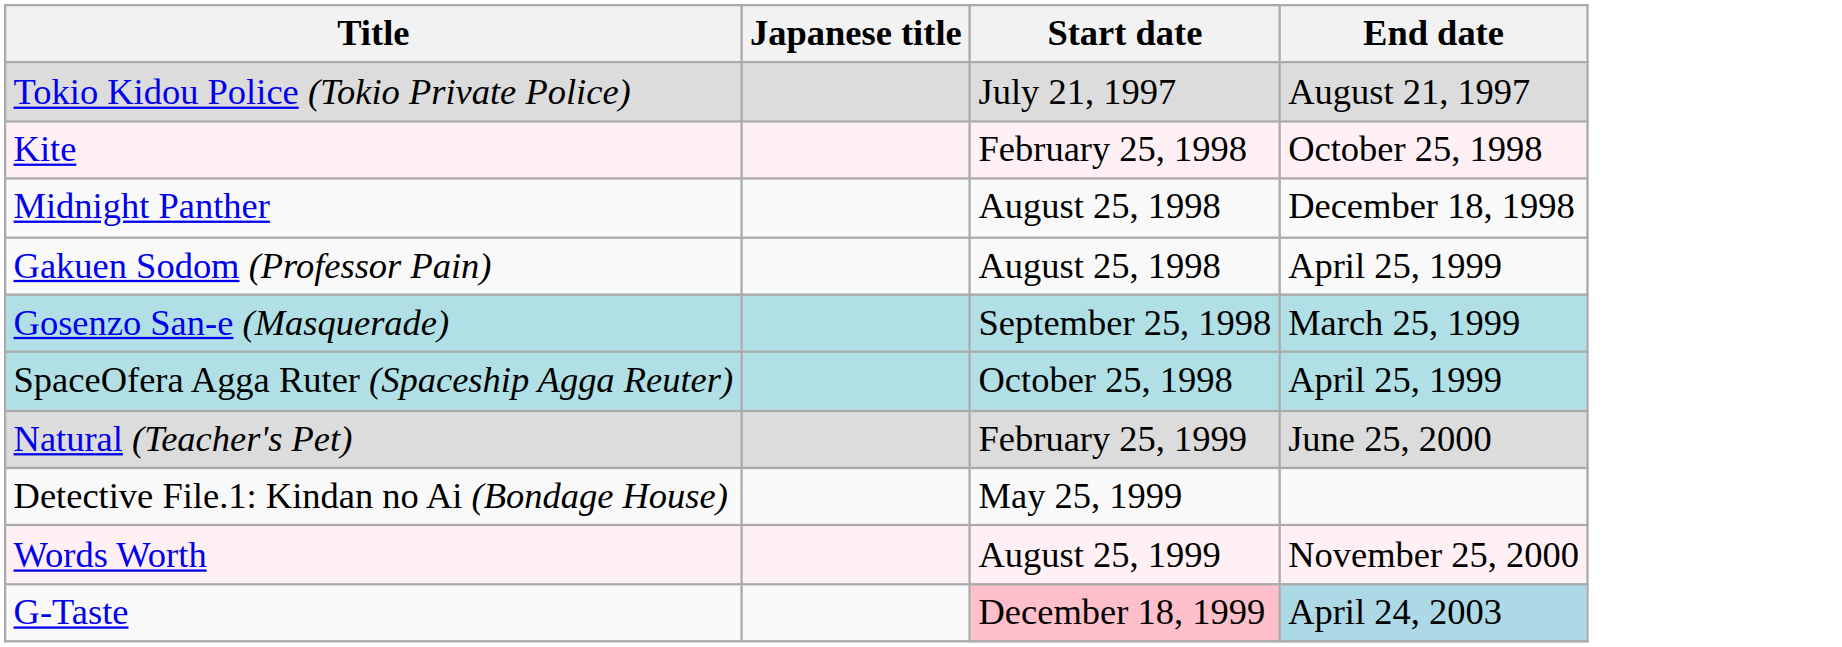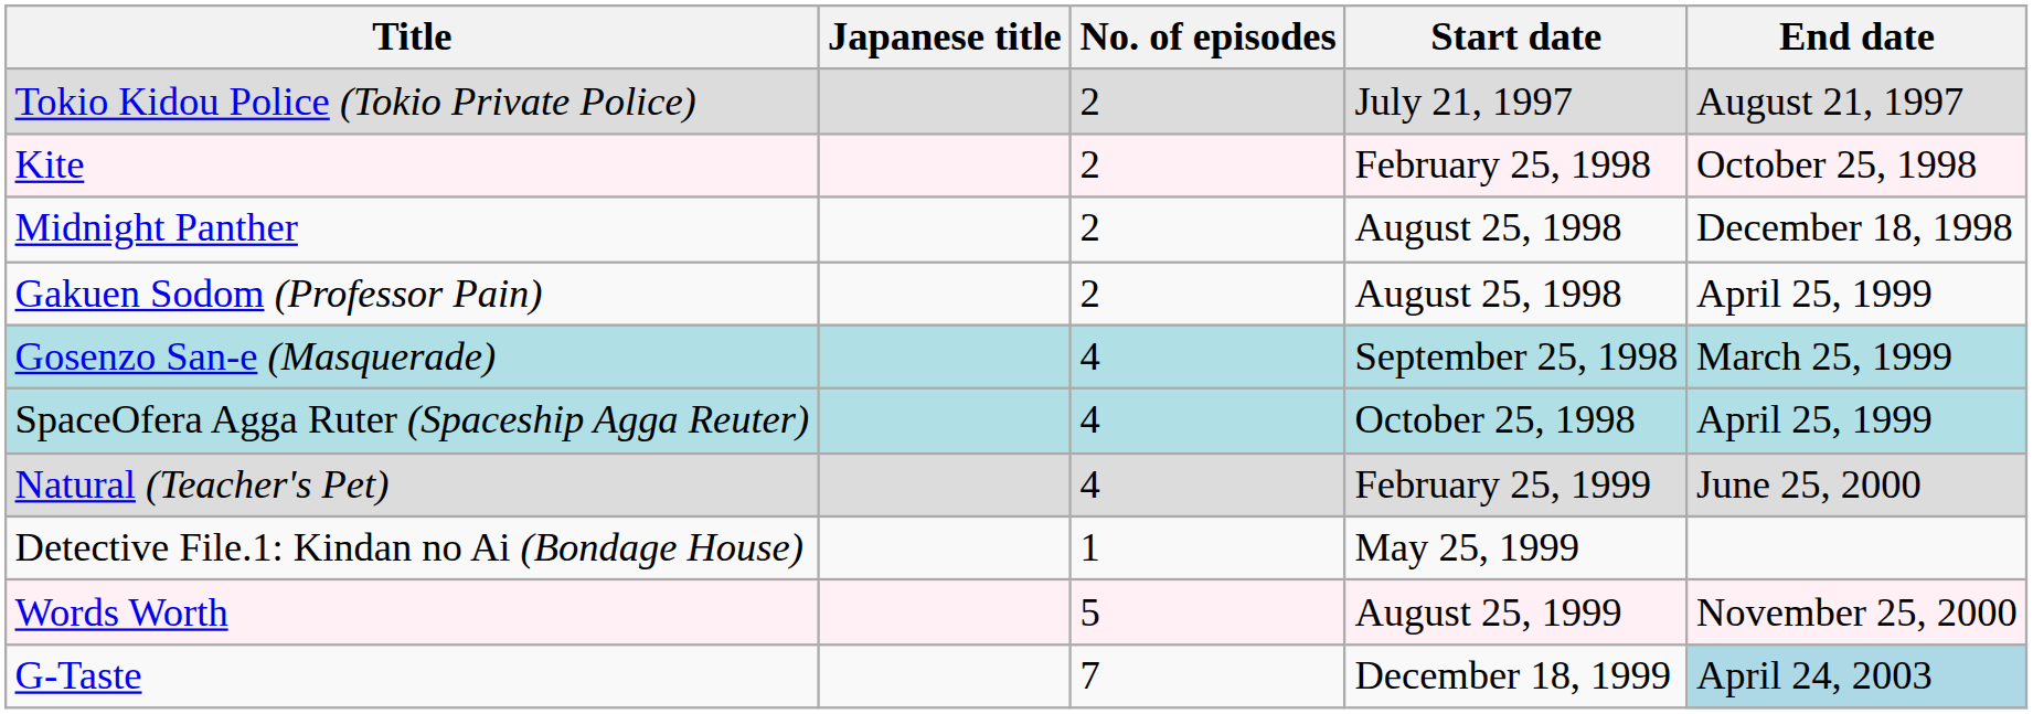+ column: No. of episodes | 2 | 2 | 2 | 2 | 4 | 4 | 4 | 1 | 5 | 7
G-Taste | Start date: pink background -> no background
